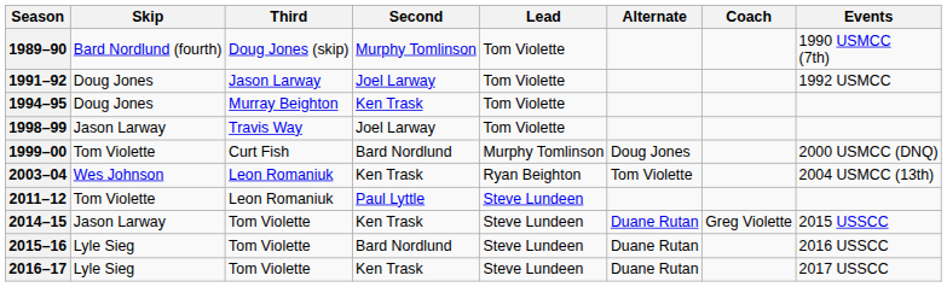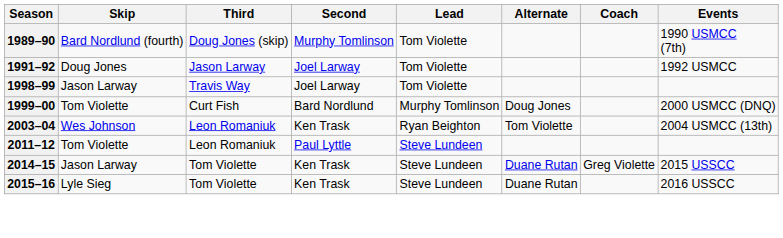- row: 1994–95 | Doug Jones | Murray Beighton | Ken Trask | Tom Violette
2015–16 | Second: Bard Nordlund -> Ken Trask
- row: 2016–17 | Lyle Sieg | Tom Violette | Ken Trask | Steve Lundeen | Duane Rutan | 2017 USSCC
